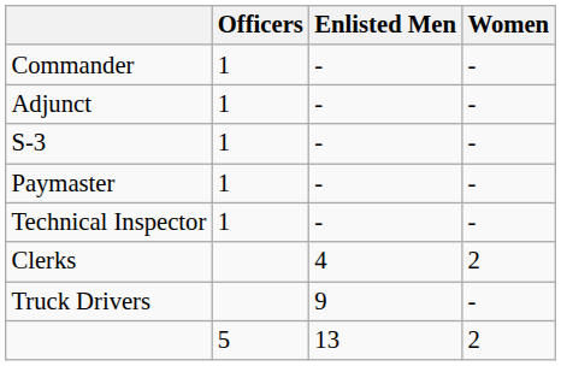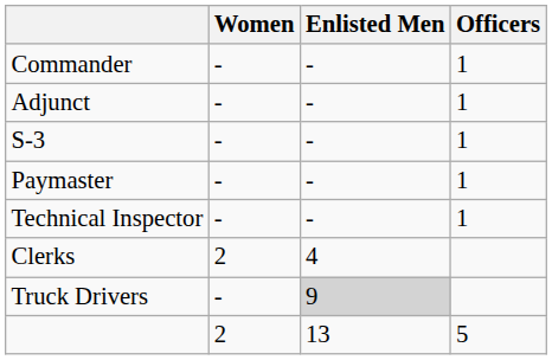columns swapped: Officers <-> Women
Truck Drivers | Enlisted Men: no background -> lightgrey background
